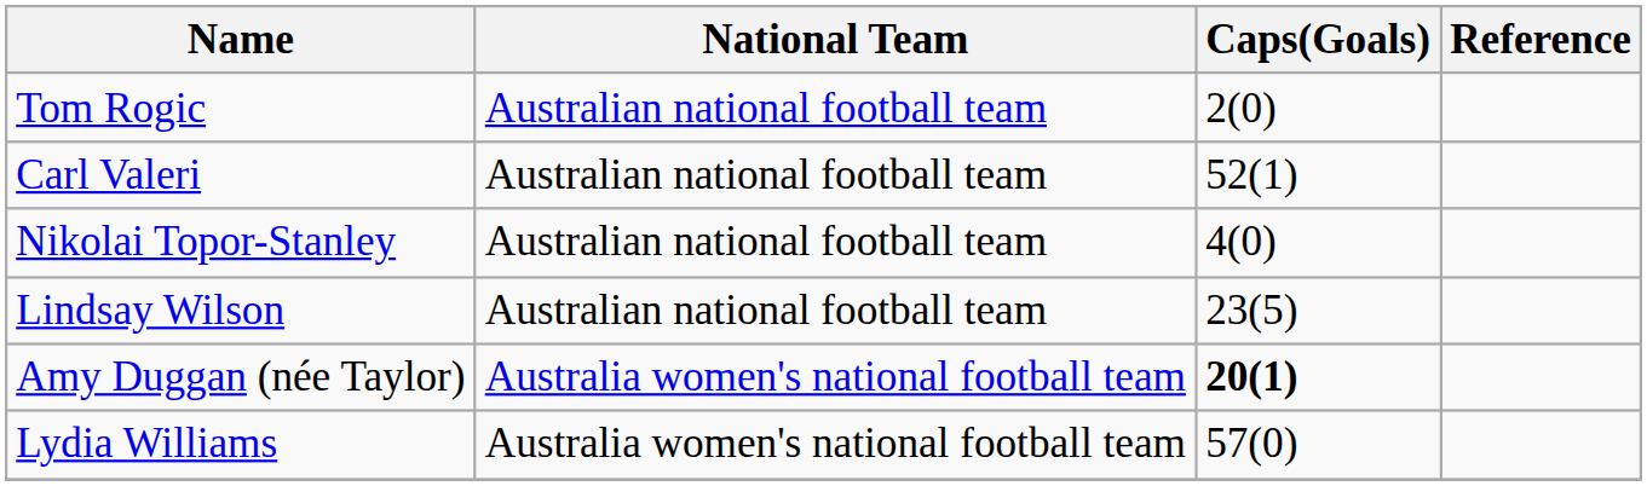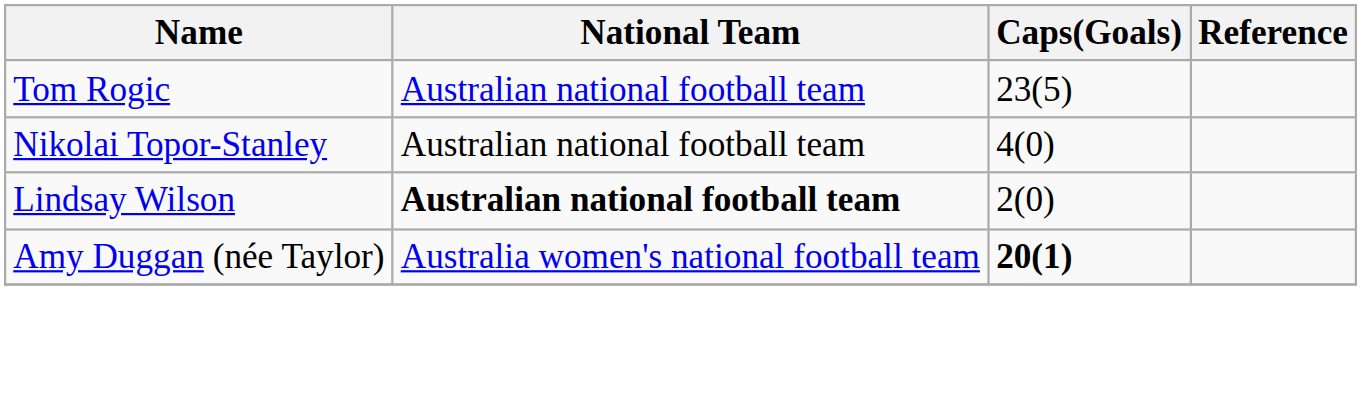Tom Rogic | Caps(Goals): 2(0) -> 23(5)
- row: Carl Valeri | Australian national football team | 52(1)
Lindsay Wilson | National Team: normal -> bold
Lindsay Wilson | Caps(Goals): 23(5) -> 2(0)
- row: Lydia Williams | Australia women's national football team | 57(0)
